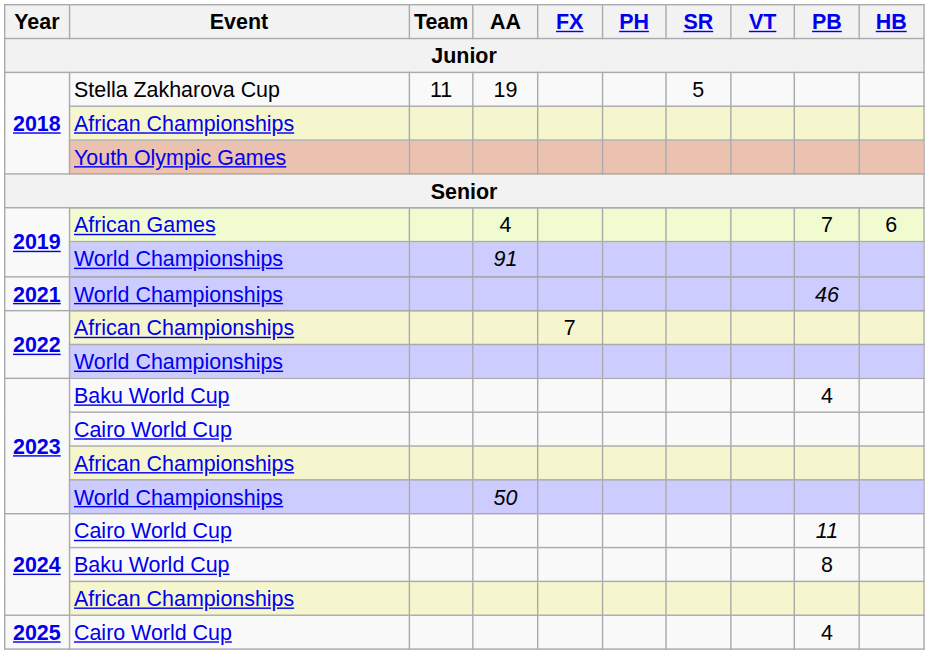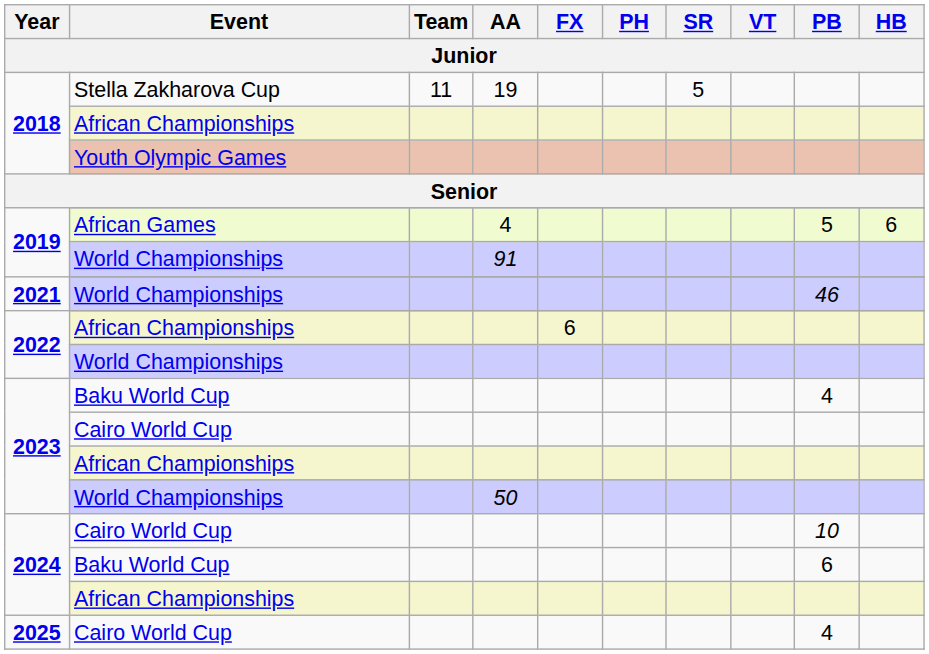African Games | PB: 7 -> 5
2022 / African Championships | FX: 7 -> 6
2024 / Cairo World Cup | PB: 11 -> 10
2024 / Baku World Cup | PB: 8 -> 6
